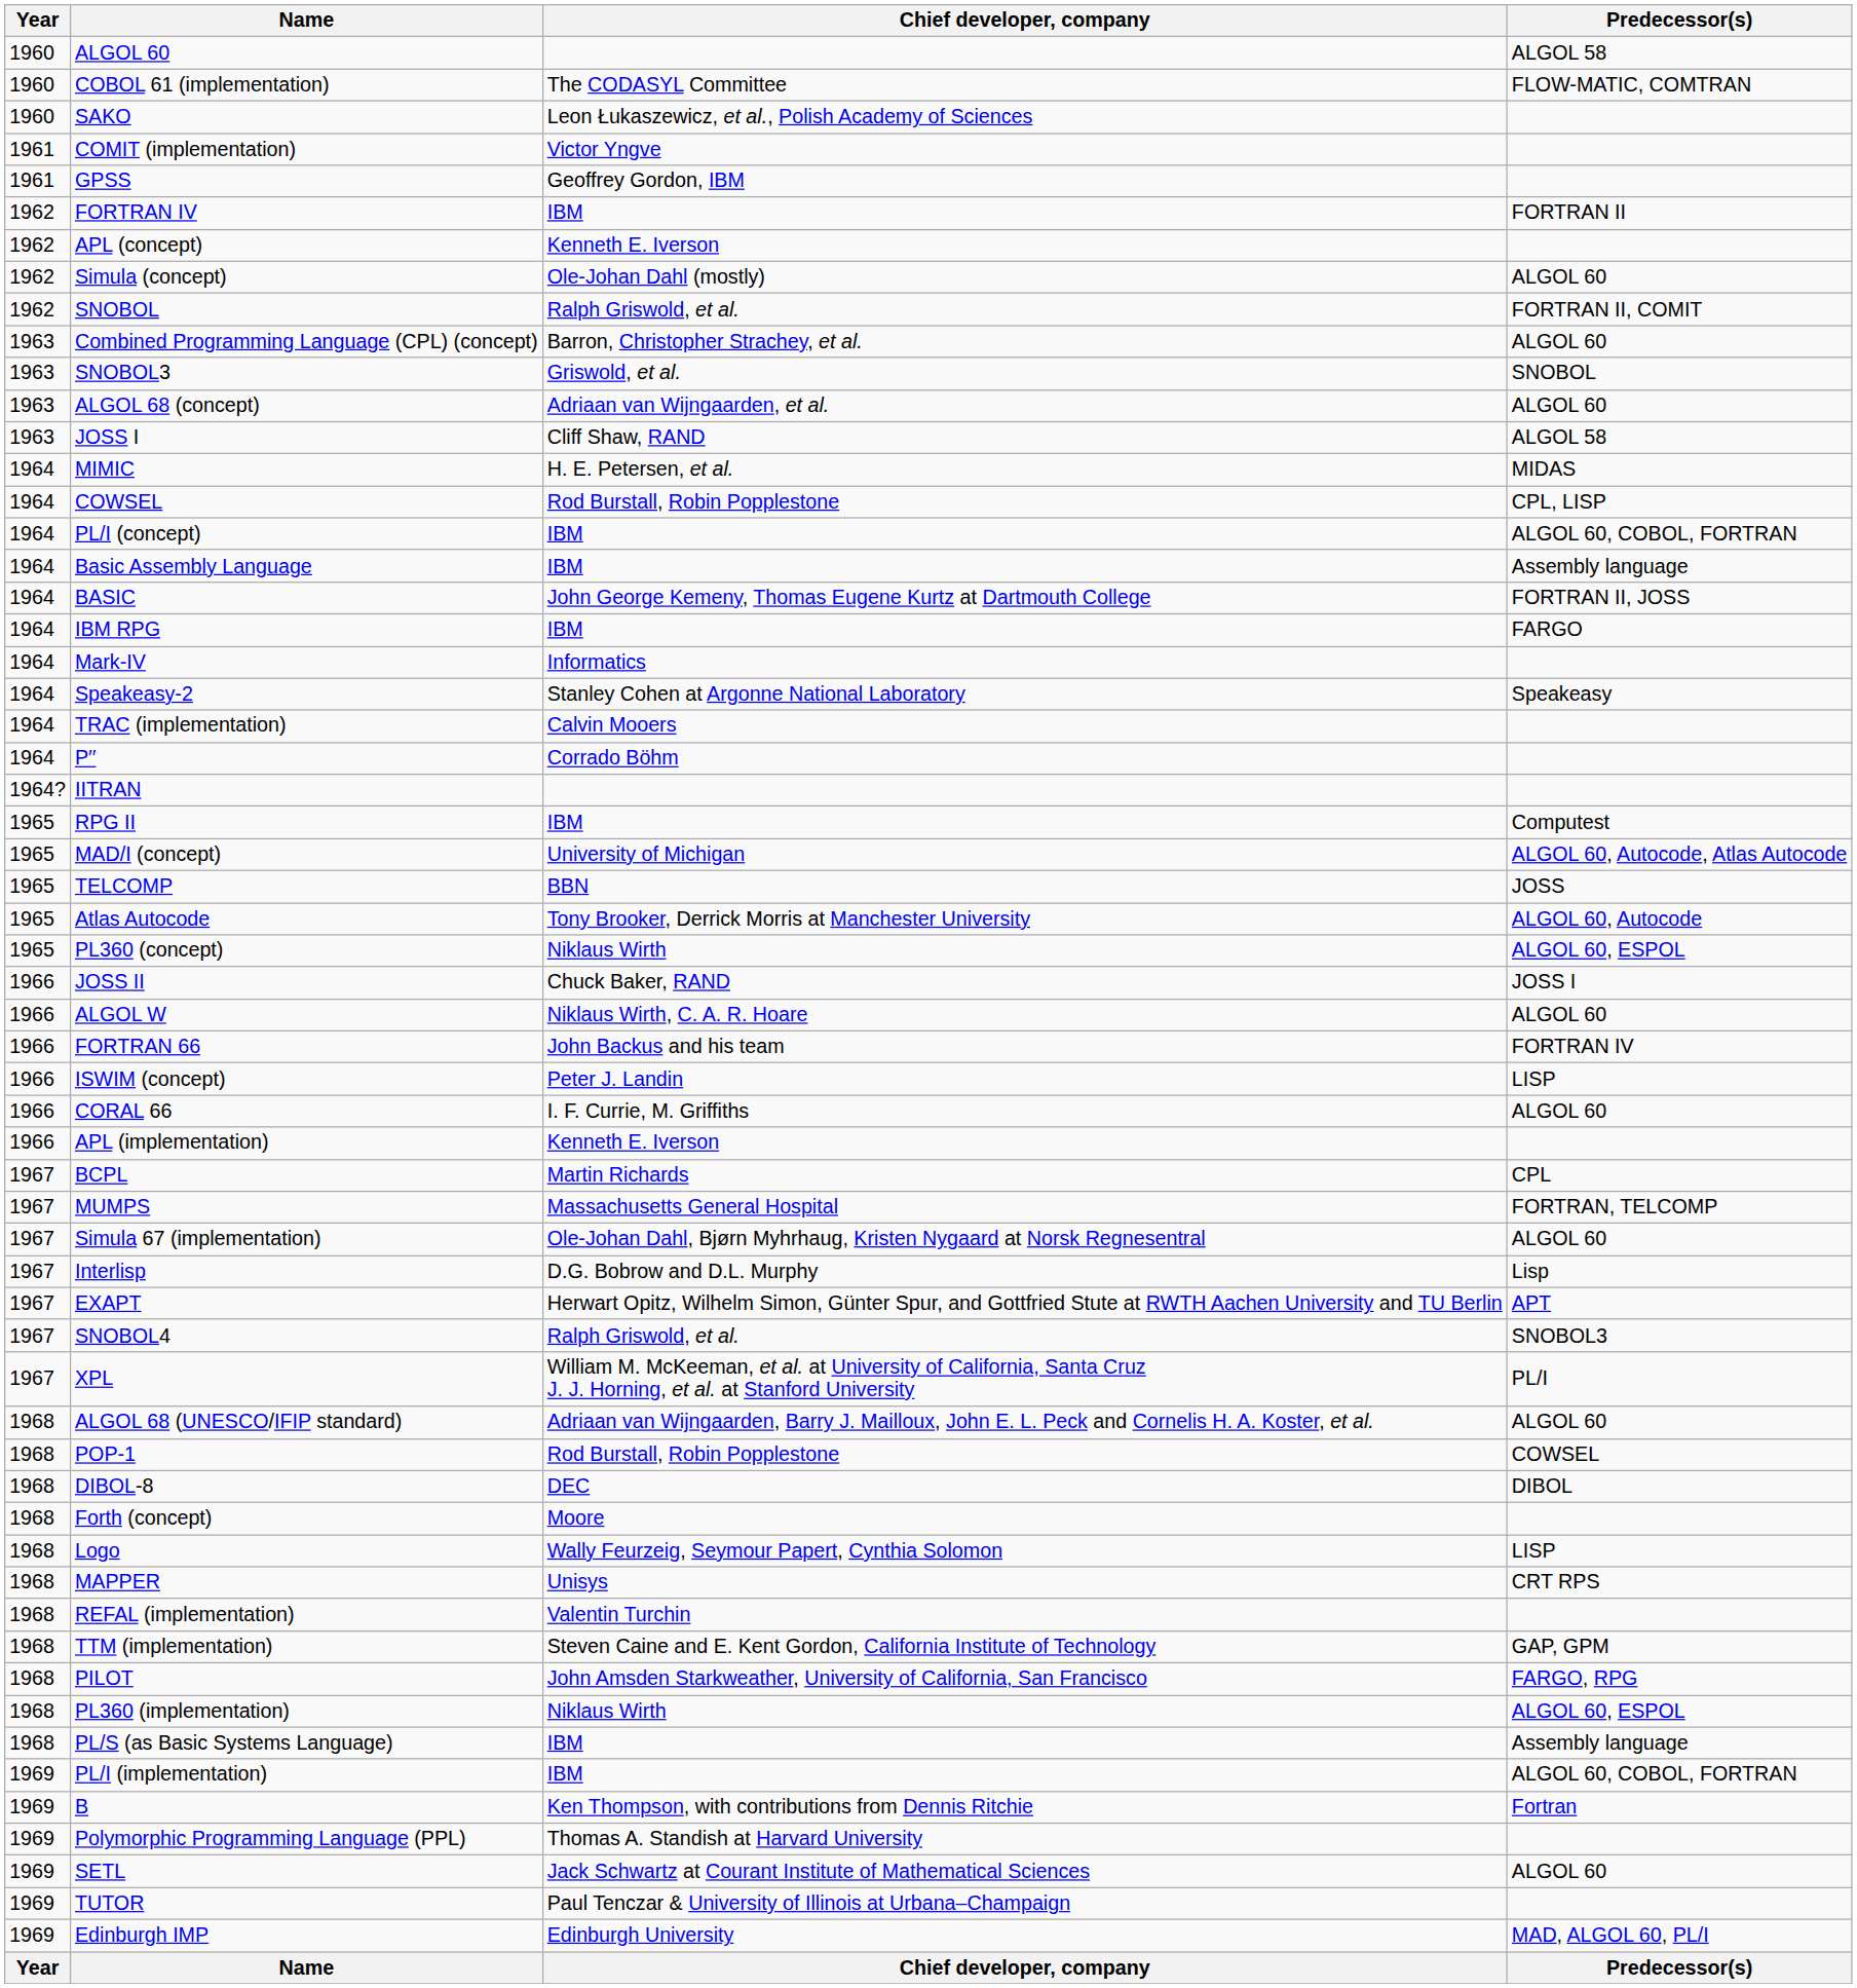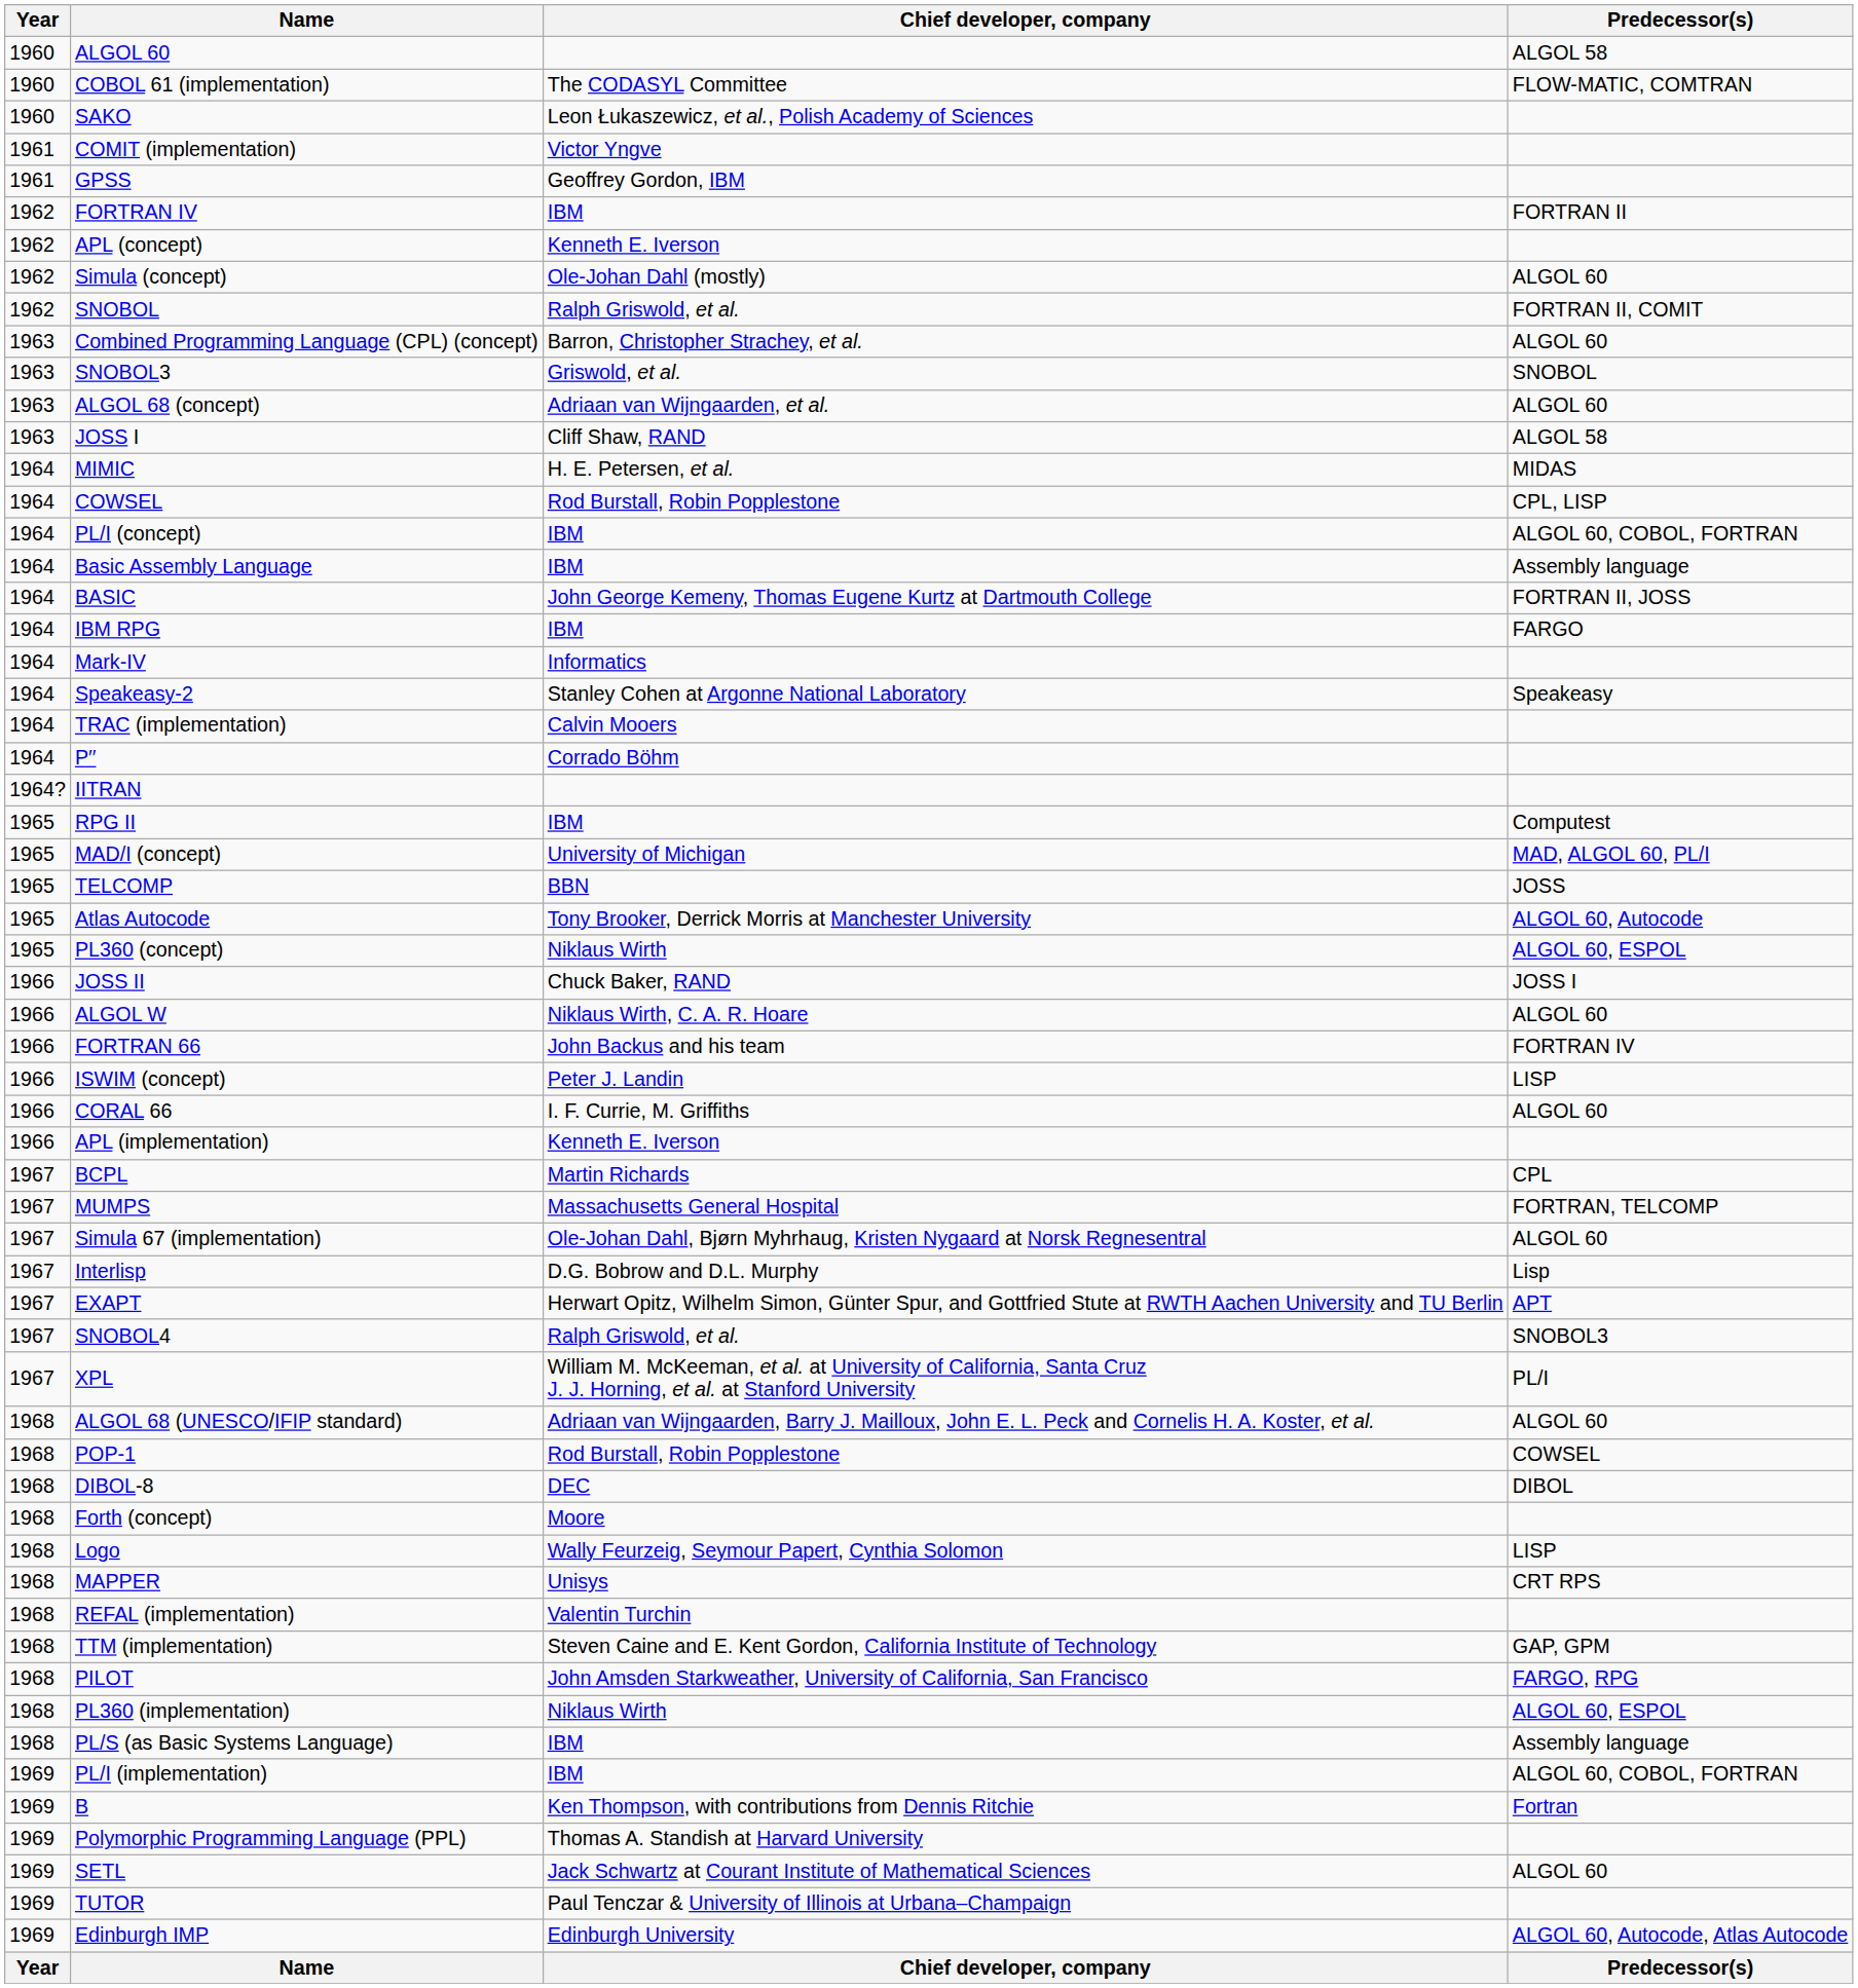MAD/I (concept) | Predecessor(s): ALGOL 60, Autocode, Atlas Autocode -> MAD, ALGOL 60, PL/I
Edinburgh IMP | Predecessor(s): MAD, ALGOL 60, PL/I -> ALGOL 60, Autocode, Atlas Autocode
